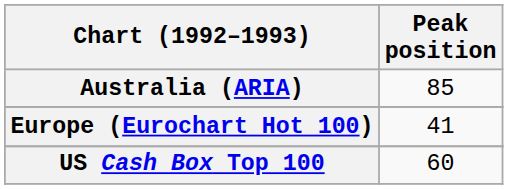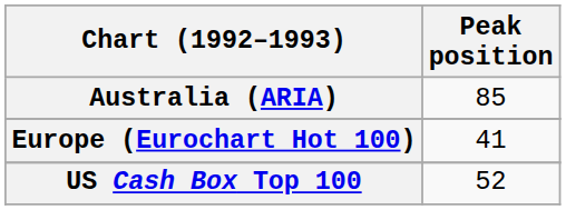US Cash Box Top 100 | Peak position: 60 -> 52
